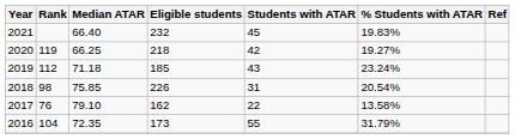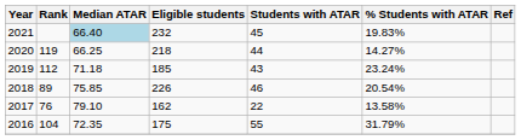2021 | Median ATAR: no background -> lightblue background
2020 | Students with ATAR: 42 -> 44
2020 | % Students with ATAR: 19.27% -> 14.27%
2018 | Rank: 98 -> 89
2018 | Students with ATAR: 31 -> 46
2016 | Eligible students: 173 -> 175
